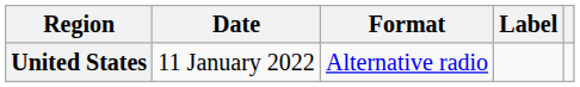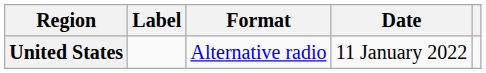columns swapped: Date <-> Label
